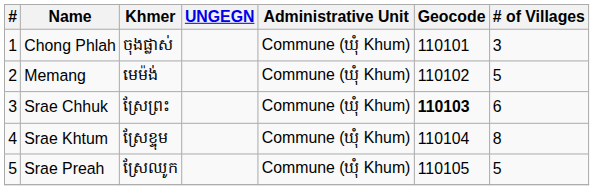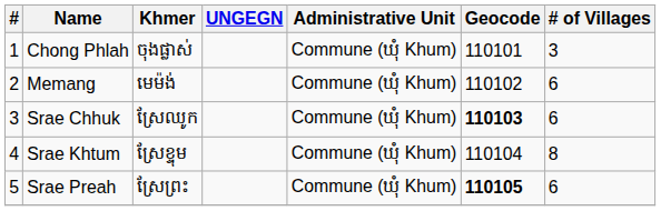Memang | # of Villages: 5 -> 6
Srae Chhuk | Khmer: ស្រែព្រះ -> ស្រែឈូក
Srae Preah | Khmer: ស្រែឈូក -> ស្រែព្រះ
Srae Preah | Geocode: normal -> bold
Srae Preah | # of Villages: 5 -> 6
